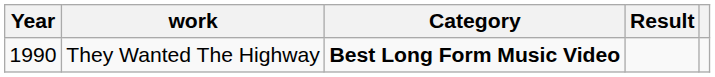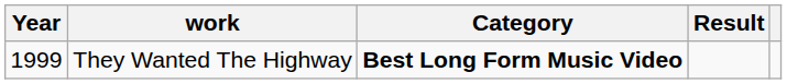They Wanted The Highway | Year: 1990 -> 1999
